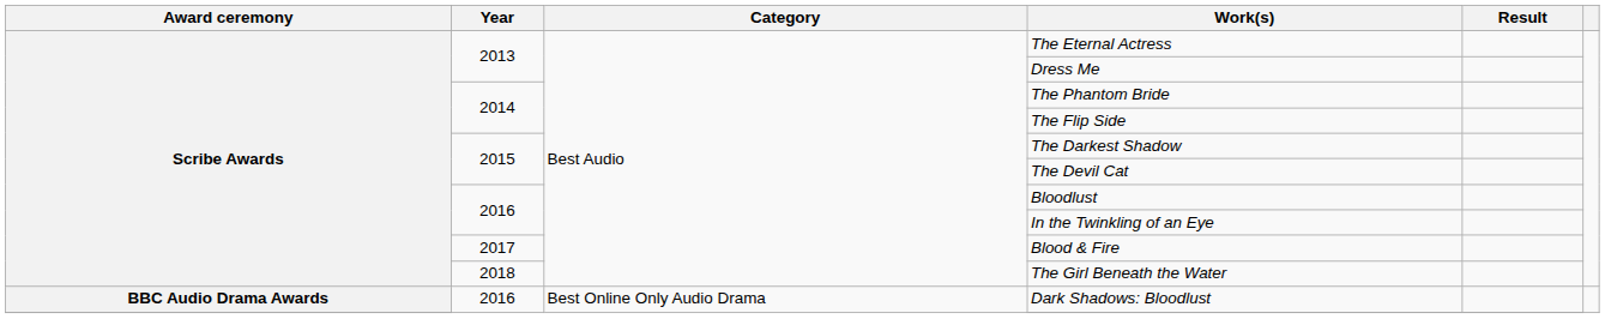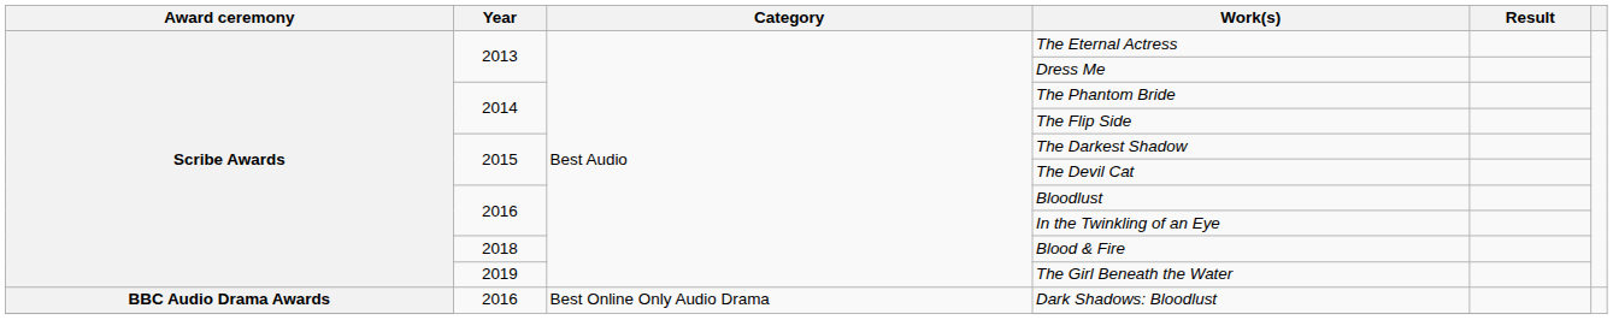Blood & Fire | Year: 2017 -> 2018
The Girl Beneath the Water | Year: 2018 -> 2019
